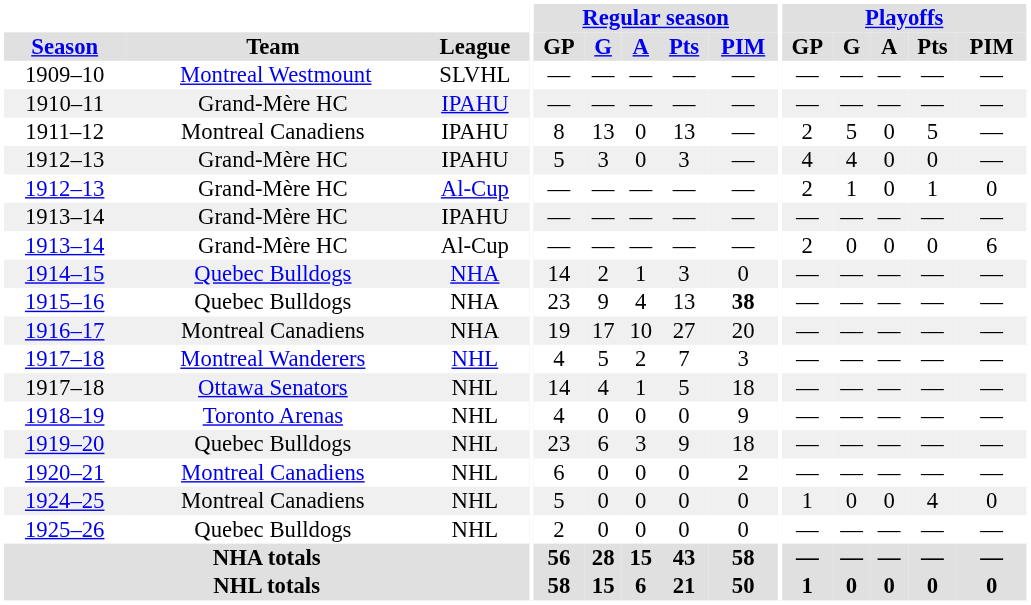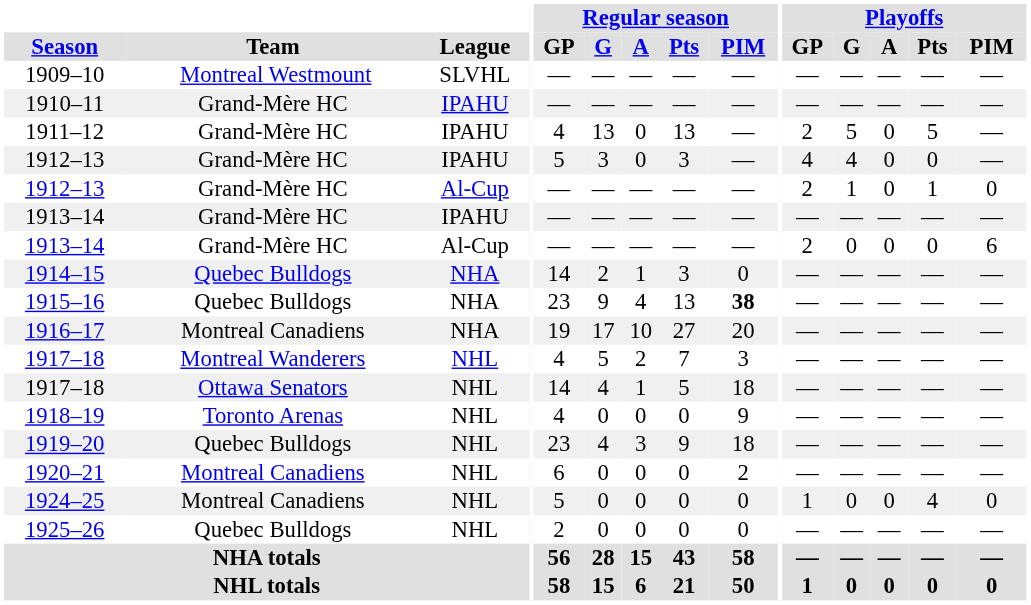1911–12 | Team: Montreal Canadiens -> Grand-Mère HC
1911–12 | Regular season / GP: 8 -> 4
1919–20 | Regular season / G: 6 -> 4
